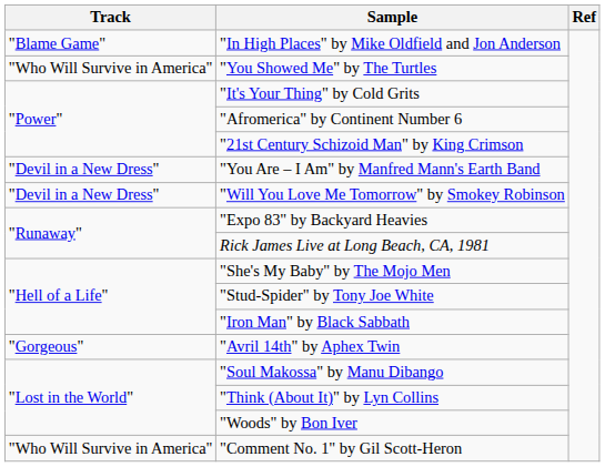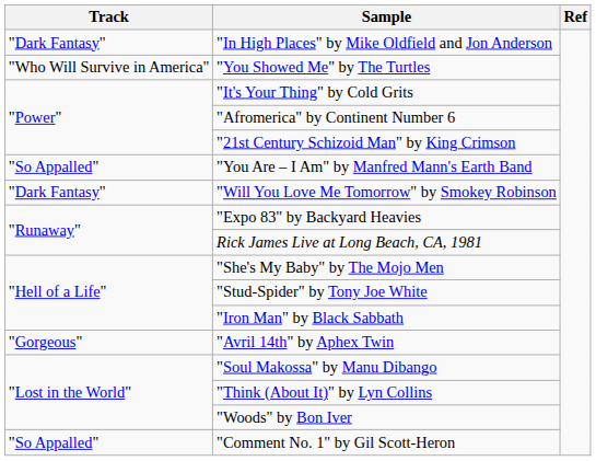"In High Places" by Mike Oldfield and Jon Anderson | Track: "Blame Game" -> "Dark Fantasy"
"You Are – I Am" by Manfred Mann's Earth Band | Track: "Devil in a New Dress" -> "So Appalled"
"Will You Love Me Tomorrow" by Smokey Robinson | Track: "Devil in a New Dress" -> "Dark Fantasy"
"Comment No. 1" by Gil Scott-Heron | Track: "Who Will Survive in America" -> "So Appalled"
